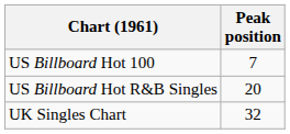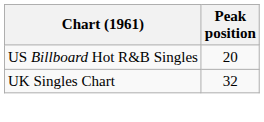- row: US Billboard Hot 100 | 7
